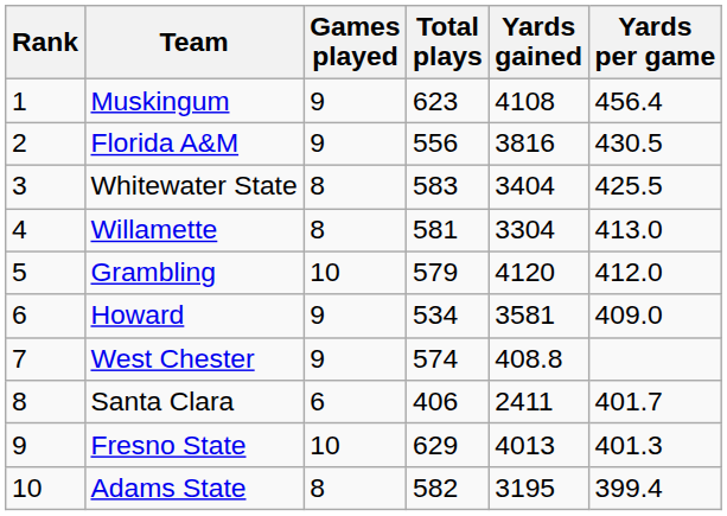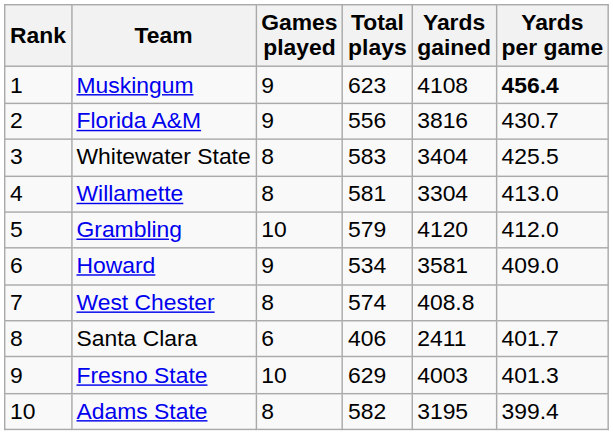Muskingum | Yards per game: normal -> bold
Florida A&M | Yards per game: 430.5 -> 430.7
West Chester | Games played: 9 -> 8
Fresno State | Yards gained: 4013 -> 4003
